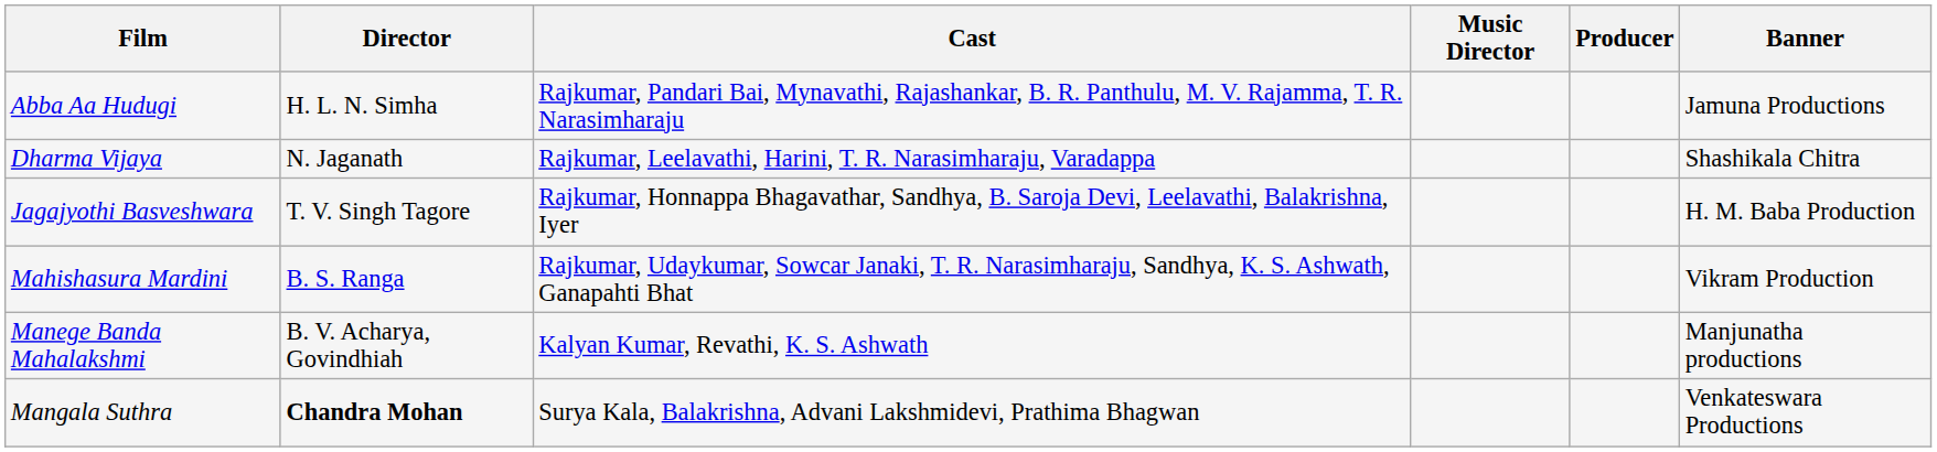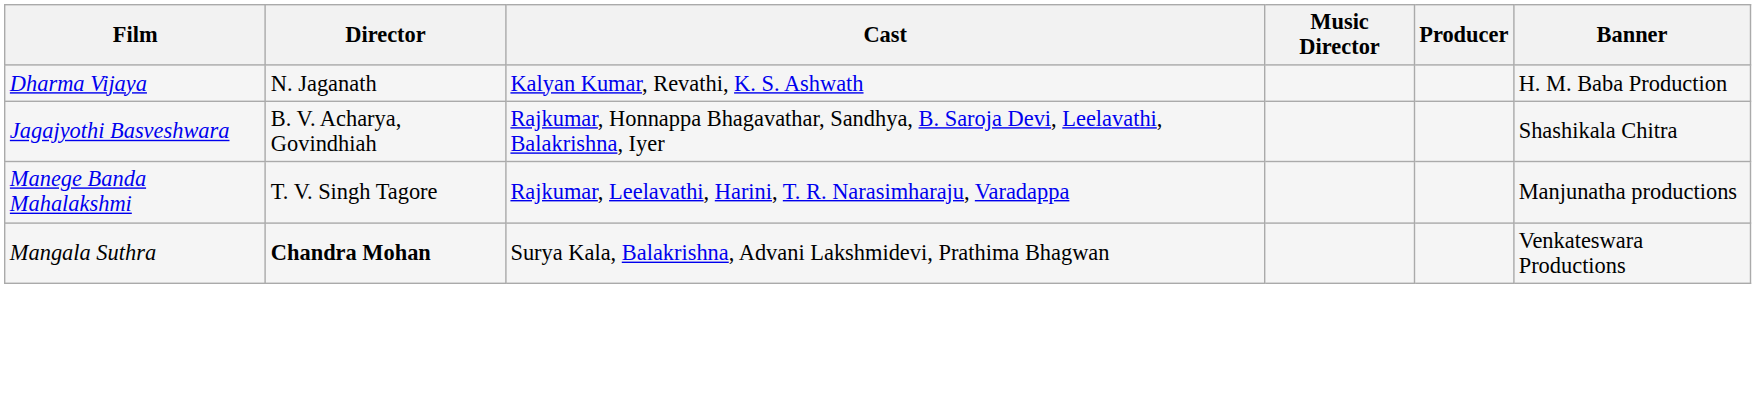- row: Abba Aa Hudugi | H. L. N. Simha | Rajkumar, Pandari Bai, Mynavathi, Rajashankar, B. R. Panthulu, M. V. Rajamma, T. R. Narasimharaju | Jamuna Productions
Dharma Vijaya | Cast: Rajkumar, Leelavathi, Harini, T. R. Narasimharaju, Varadappa -> Kalyan Kumar, Revathi, K. S. Ashwath
Dharma Vijaya | Banner: Shashikala Chitra -> H. M. Baba Production
Jagajyothi Basveshwara | Director: T. V. Singh Tagore -> B. V. Acharya, Govindhiah
Jagajyothi Basveshwara | Banner: H. M. Baba Production -> Shashikala Chitra
- row: Mahishasura Mardini | B. S. Ranga | Rajkumar, Udaykumar, Sowcar Janaki, T. R. Narasimharaju, Sandhya, K. S. Ashwath, Ganapahti Bhat | Vikram Production
Manege Banda Mahalakshmi | Director: B. V. Acharya, Govindhiah -> T. V. Singh Tagore
Manege Banda Mahalakshmi | Cast: Kalyan Kumar, Revathi, K. S. Ashwath -> Rajkumar, Leelavathi, Harini, T. R. Narasimharaju, Varadappa
